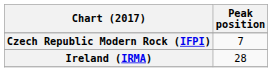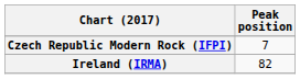Ireland (IRMA) | Peak position: 28 -> 82
